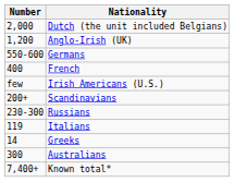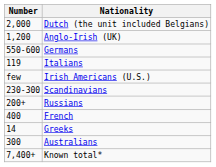rows swapped: French <-> Italians
Scandinavians | Number: 200+ -> 230-300
Russians | Number: 230-300 -> 200+
